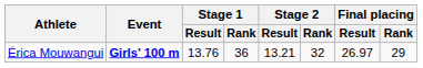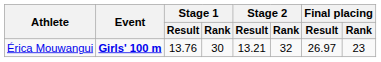Érica Mouwangui | Stage 1 / Rank: 36 -> 30
Érica Mouwangui | Final placing / Rank: 29 -> 23
